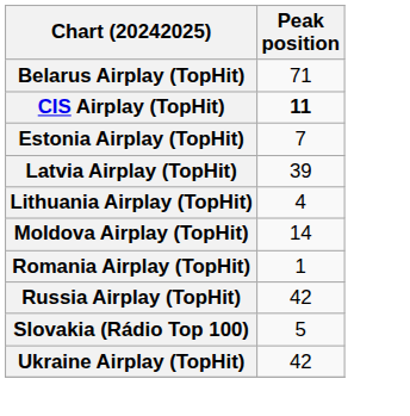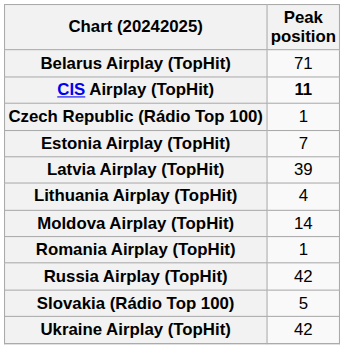+ row: Czech Republic (Rádio Top 100) | 1
